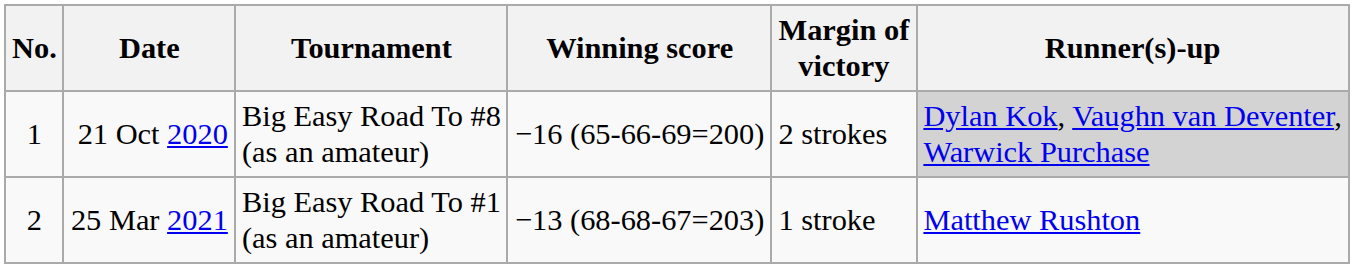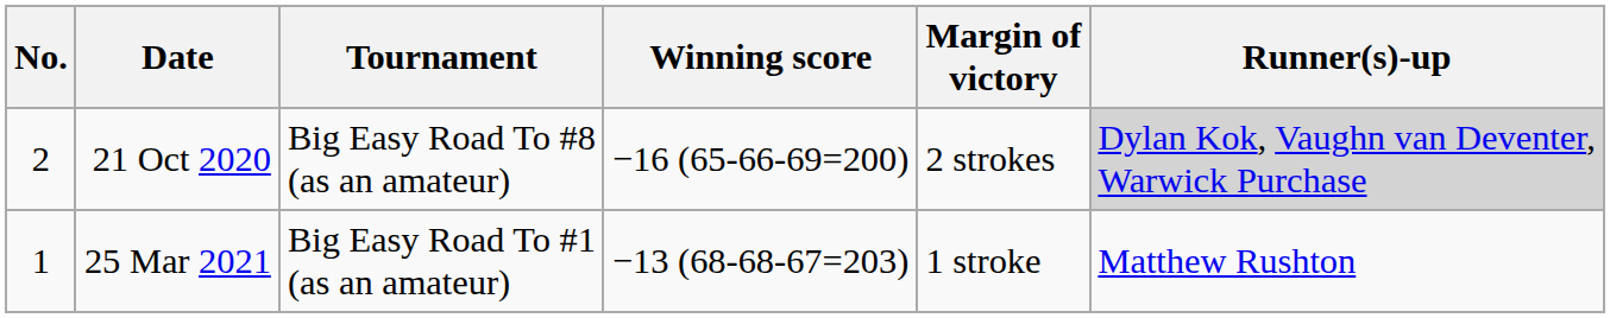21 Oct 2020 | No.: 1 -> 2
25 Mar 2021 | No.: 2 -> 1
